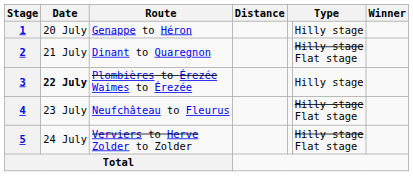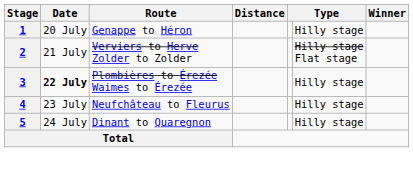2 | Route: Dinant to Quaregnon -> Verviers to Herve Zolder to Zolder
4 | column 6: Hilly stage Flat stage -> Hilly stage
5 | Route: Verviers to Herve Zolder to Zolder -> Dinant to Quaregnon
5 | column 6: Hilly stage Flat stage -> Hilly stage
